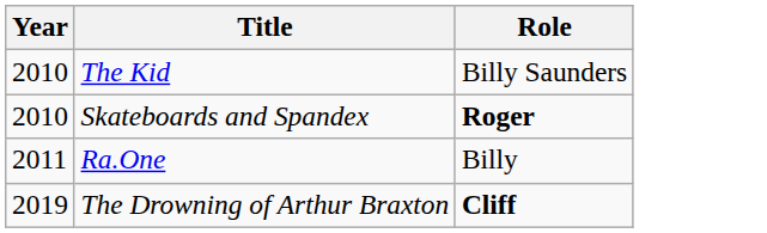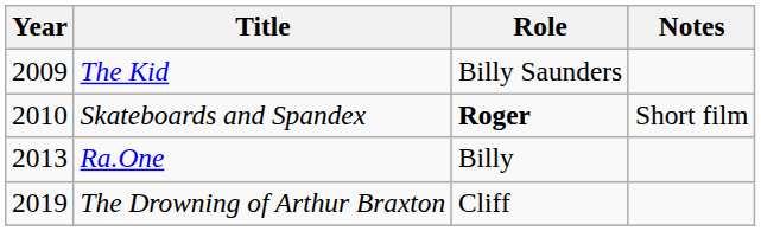+ column: Notes | Short film
The Kid | Year: 2010 -> 2009
Ra.One | Year: 2011 -> 2013
The Drowning of Arthur Braxton | Role: bold -> normal
